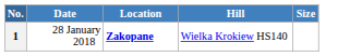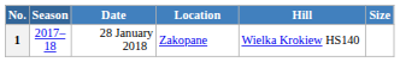+ column: Season | 2017–18
1 | Location: bold -> normal
